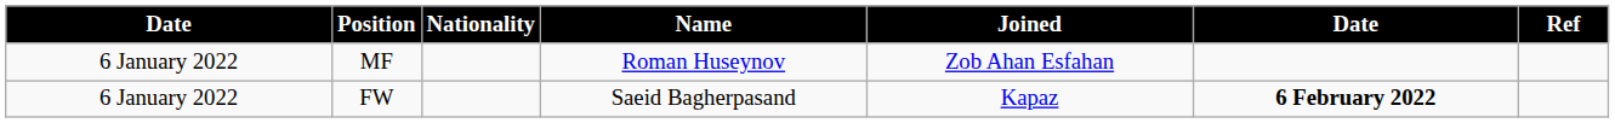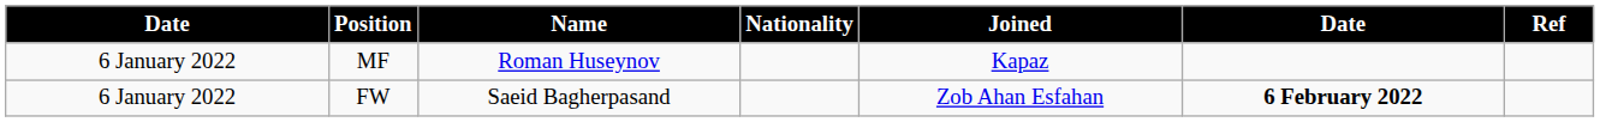columns swapped: Nationality <-> Name
MF | Joined: Zob Ahan Esfahan -> Kapaz
FW | Joined: Kapaz -> Zob Ahan Esfahan
